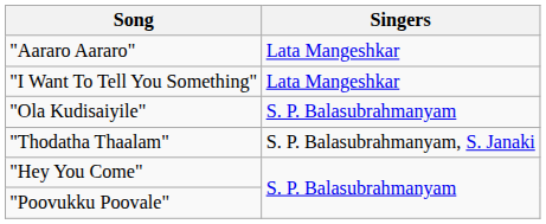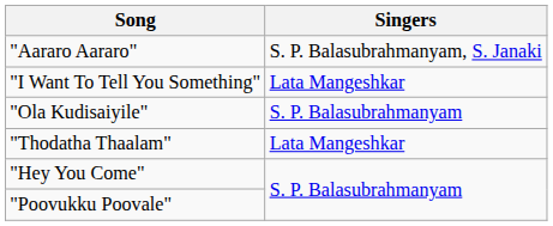"Aararo Aararo" | Singers: Lata Mangeshkar -> S. P. Balasubrahmanyam, S. Janaki
"Thodatha Thaalam" | Singers: S. P. Balasubrahmanyam, S. Janaki -> Lata Mangeshkar
